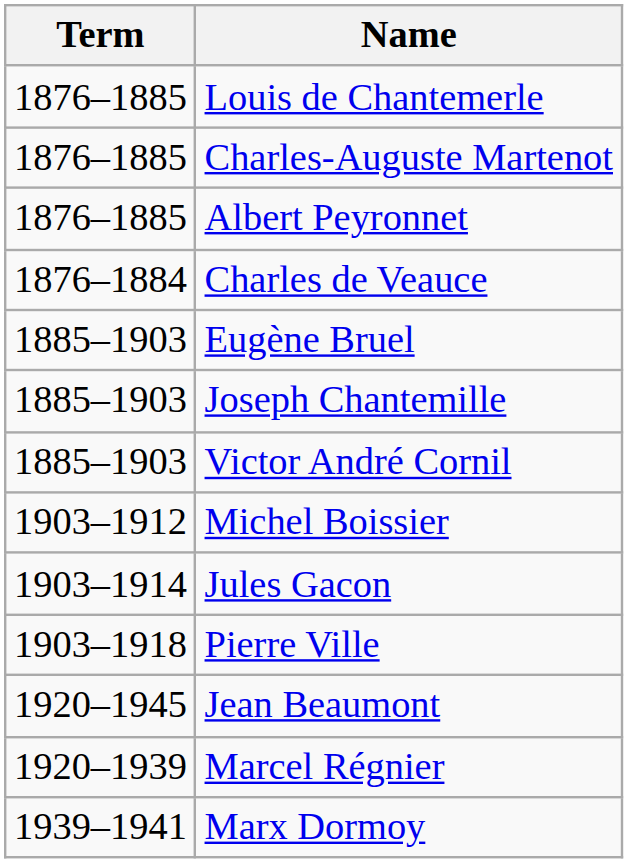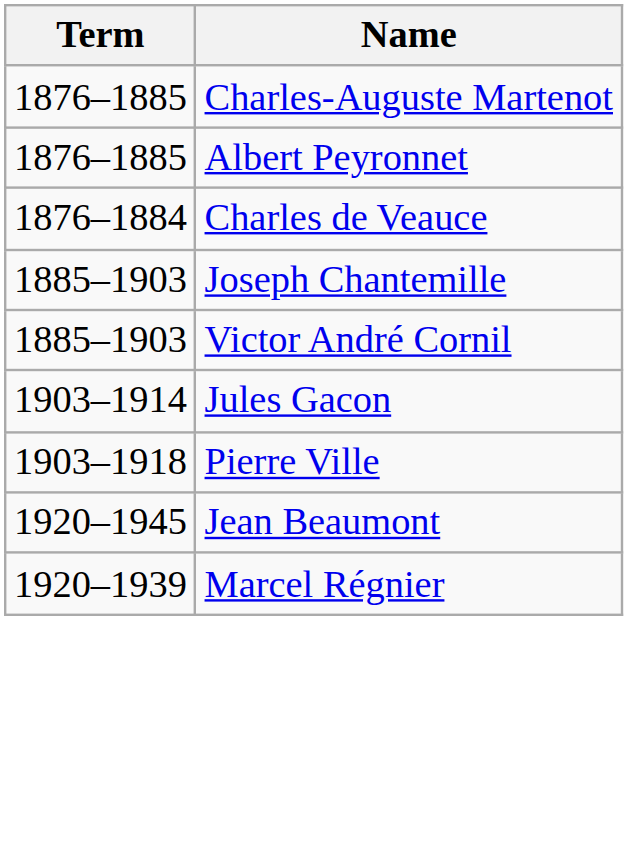- row: 1876–1885 | Louis de Chantemerle
- row: 1885–1903 | Eugène Bruel
- row: 1903–1912 | Michel Boissier
- row: 1939–1941 | Marx Dormoy
